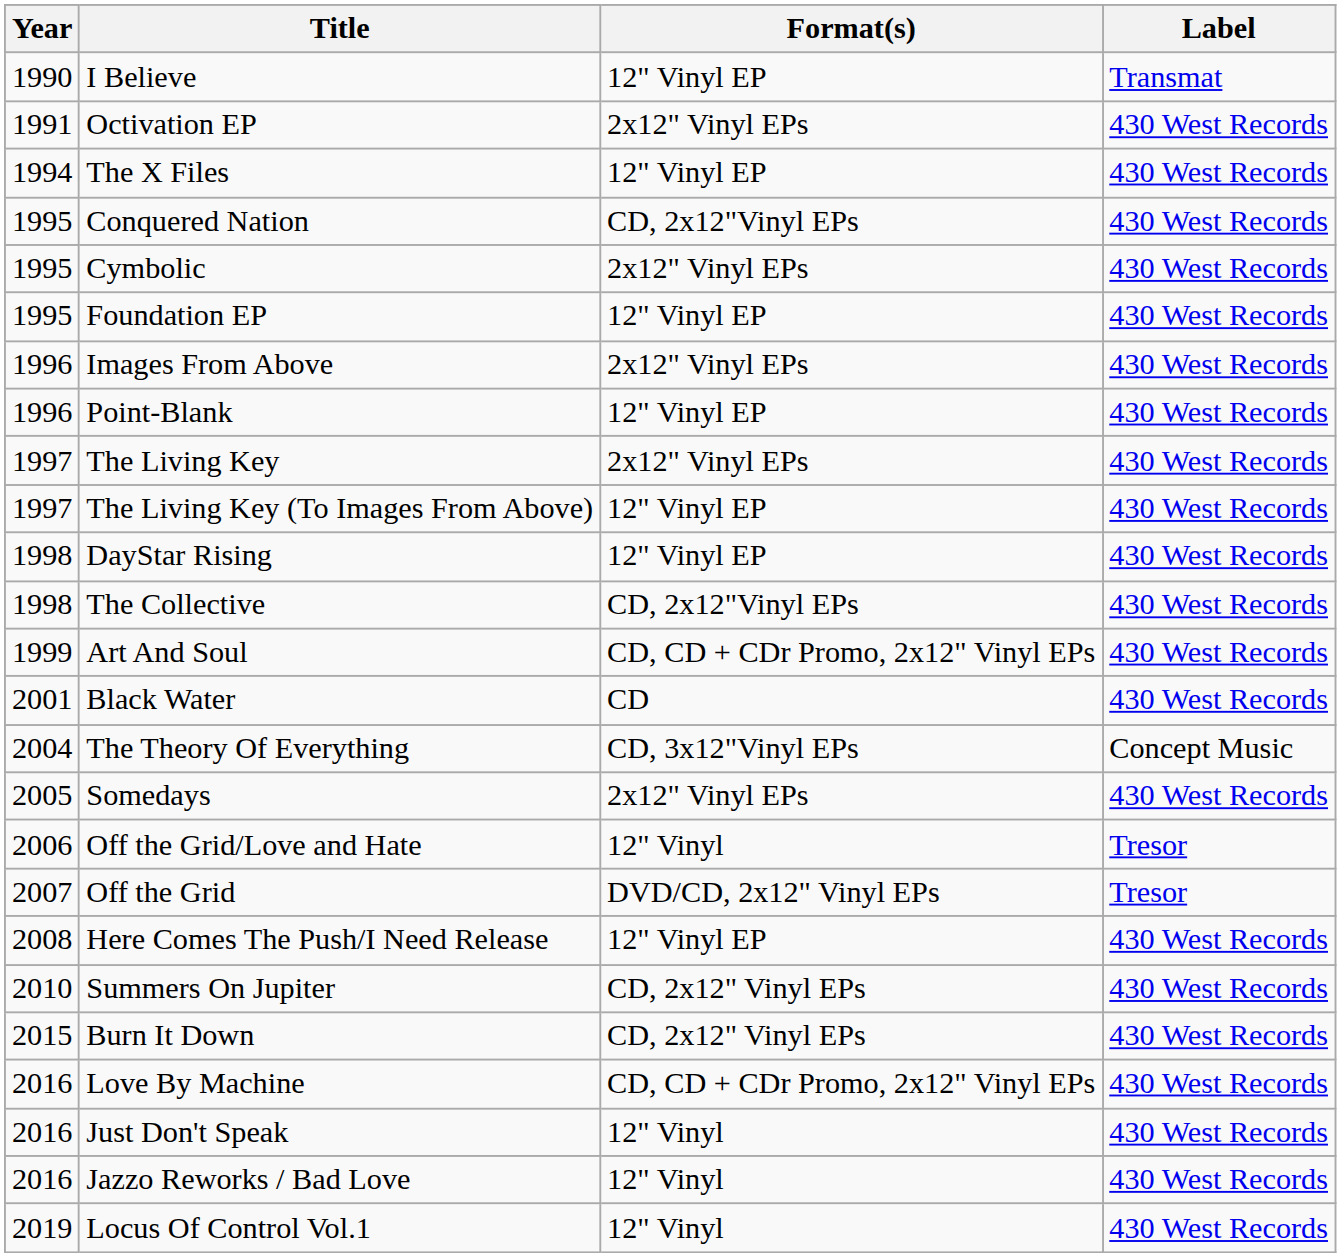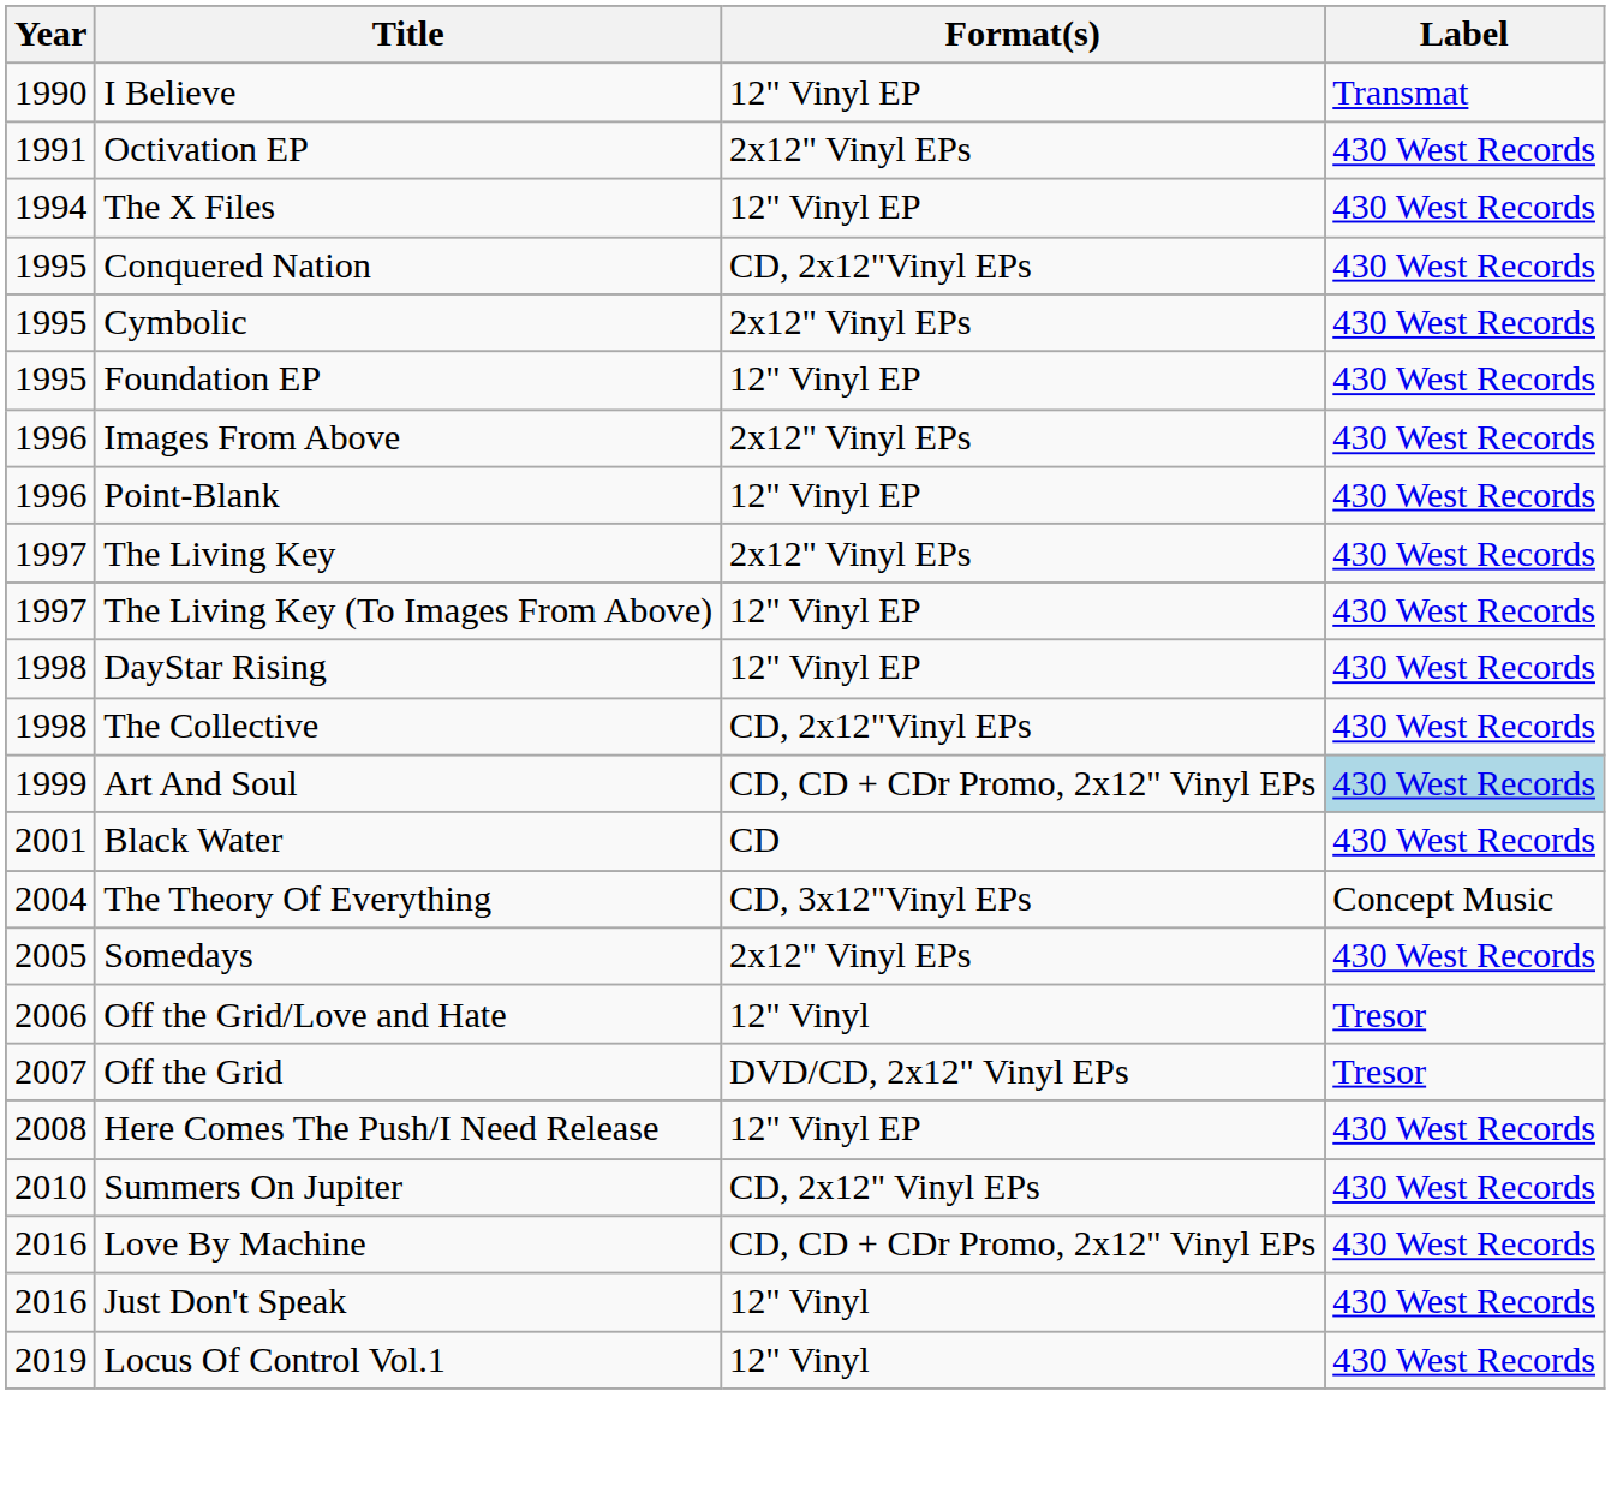Art And Soul | Label: no background -> lightblue background
- row: 2015 | Burn It Down | CD, 2x12" Vinyl EPs | 430 West Records
- row: 2016 | Jazzo Reworks / Bad Love | 12" Vinyl | 430 West Records
